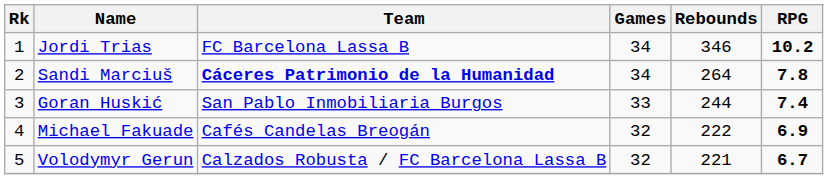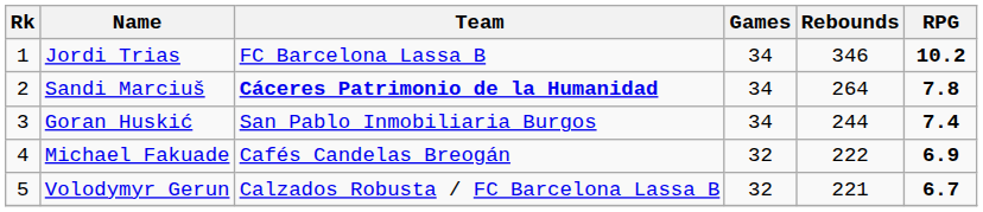Goran Huskić | Games: 33 -> 34
